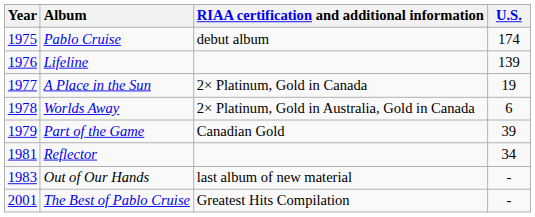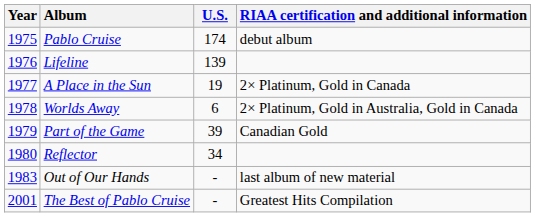columns swapped: U.S. <-> RIAA certification and additional information
Reflector | Year: 1981 -> 1980
